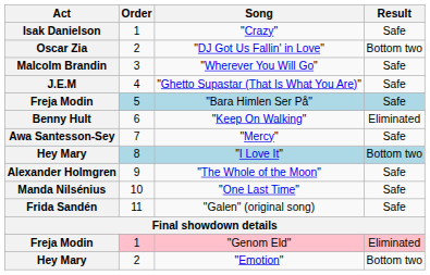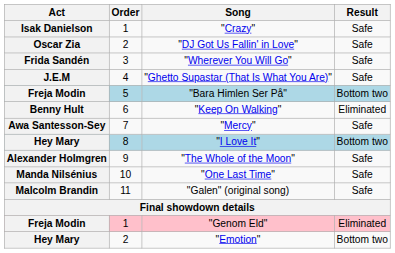"DJ Got Us Fallin' in Love" | Result: Bottom two -> Safe
"Wherever You Will Go" | Act: Malcolm Brandin -> Frida Sandén
"Bara Himlen Ser På" | Result: Safe -> Bottom two
"Galen" (original song) | Act: Frida Sandén -> Malcolm Brandin
